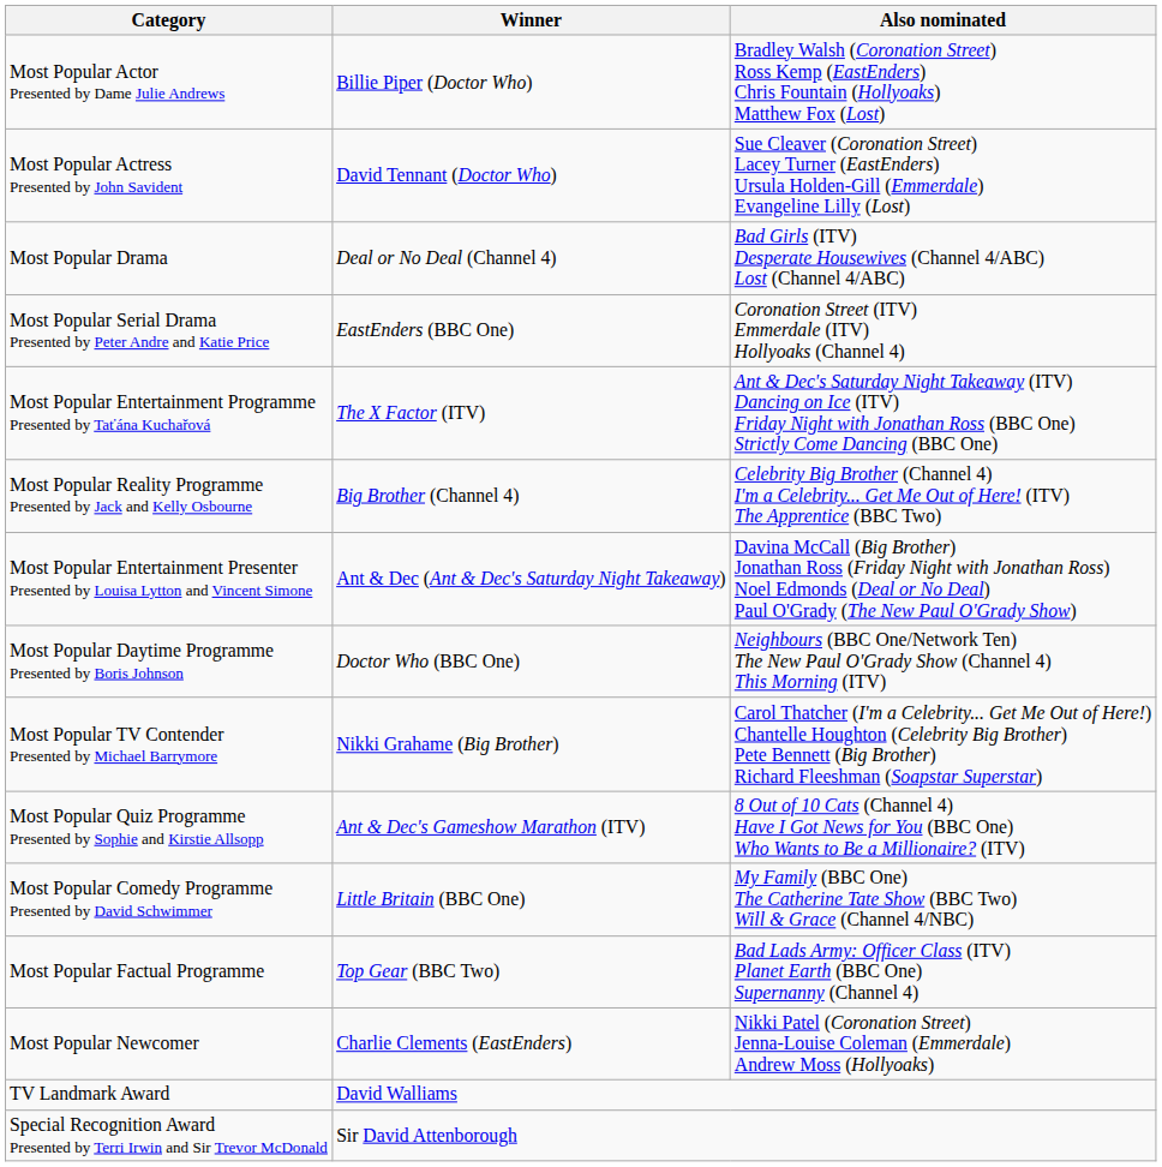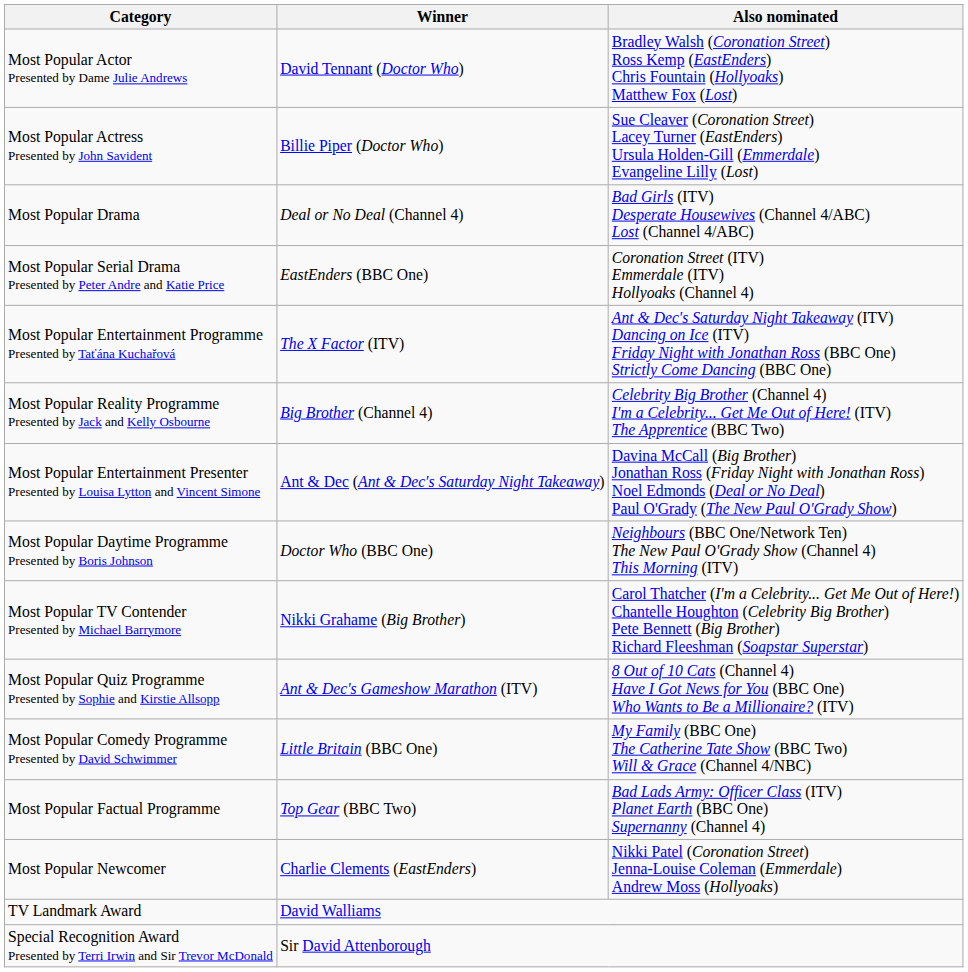Most Popular Actor Presented by Dame Julie Andrews | Winner: Billie Piper (Doctor Who) -> David Tennant (Doctor Who)
Most Popular Actress Presented by John Savident | Winner: David Tennant (Doctor Who) -> Billie Piper (Doctor Who)
